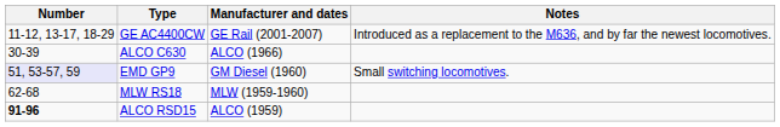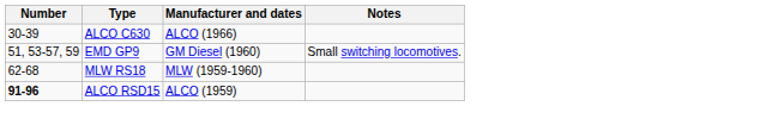- row: 11-12, 13-17, 18-29 | GE AC4400CW | GE Rail (2001-2007) | Introduced as a replacement to the M636, and by far the newest locomotives.
EMD GP9 | Number: lavender background -> no background
